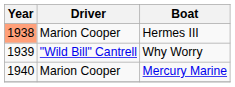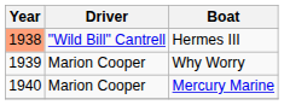Hermes III | Driver: Marion Cooper -> "Wild Bill" Cantrell
Why Worry | Driver: "Wild Bill" Cantrell -> Marion Cooper
